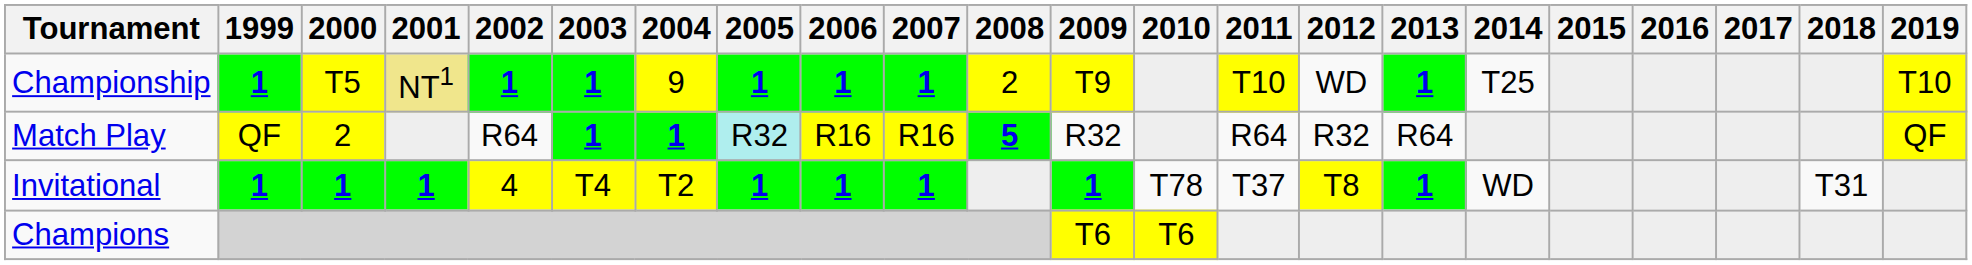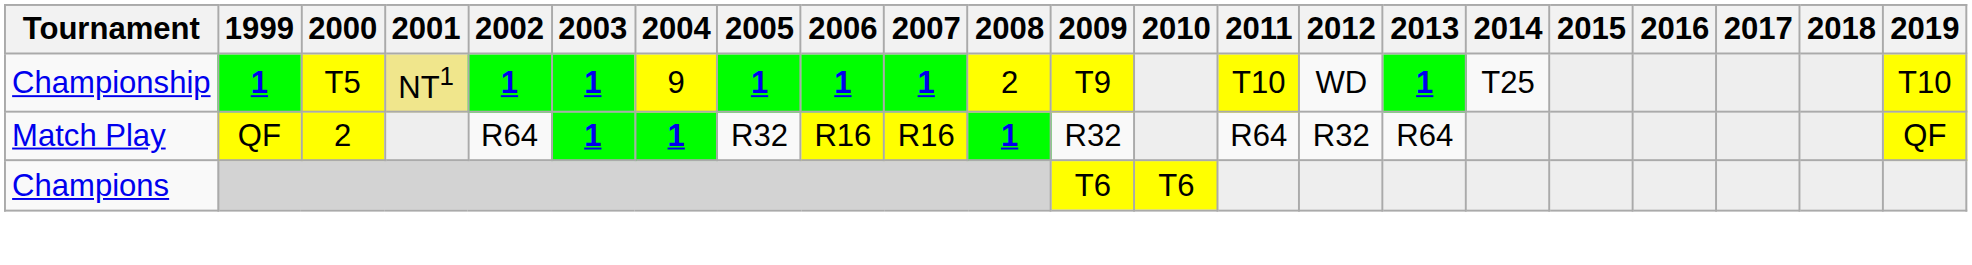Match Play | 2005: paleturquoise background -> no background
Match Play | 2008: 5 -> 1
- row: Invitational | 1 | 1 | 1 | 4 | T4 | T2 | 1 | 1 | 1 | 1 | T78 | T37 | T8 | 1 | WD | T31
